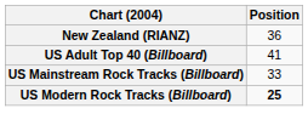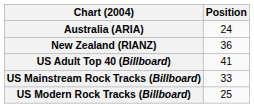+ row: Australia (ARIA) | 24
US Modern Rock Tracks (Billboard) | Position: bold -> normal
